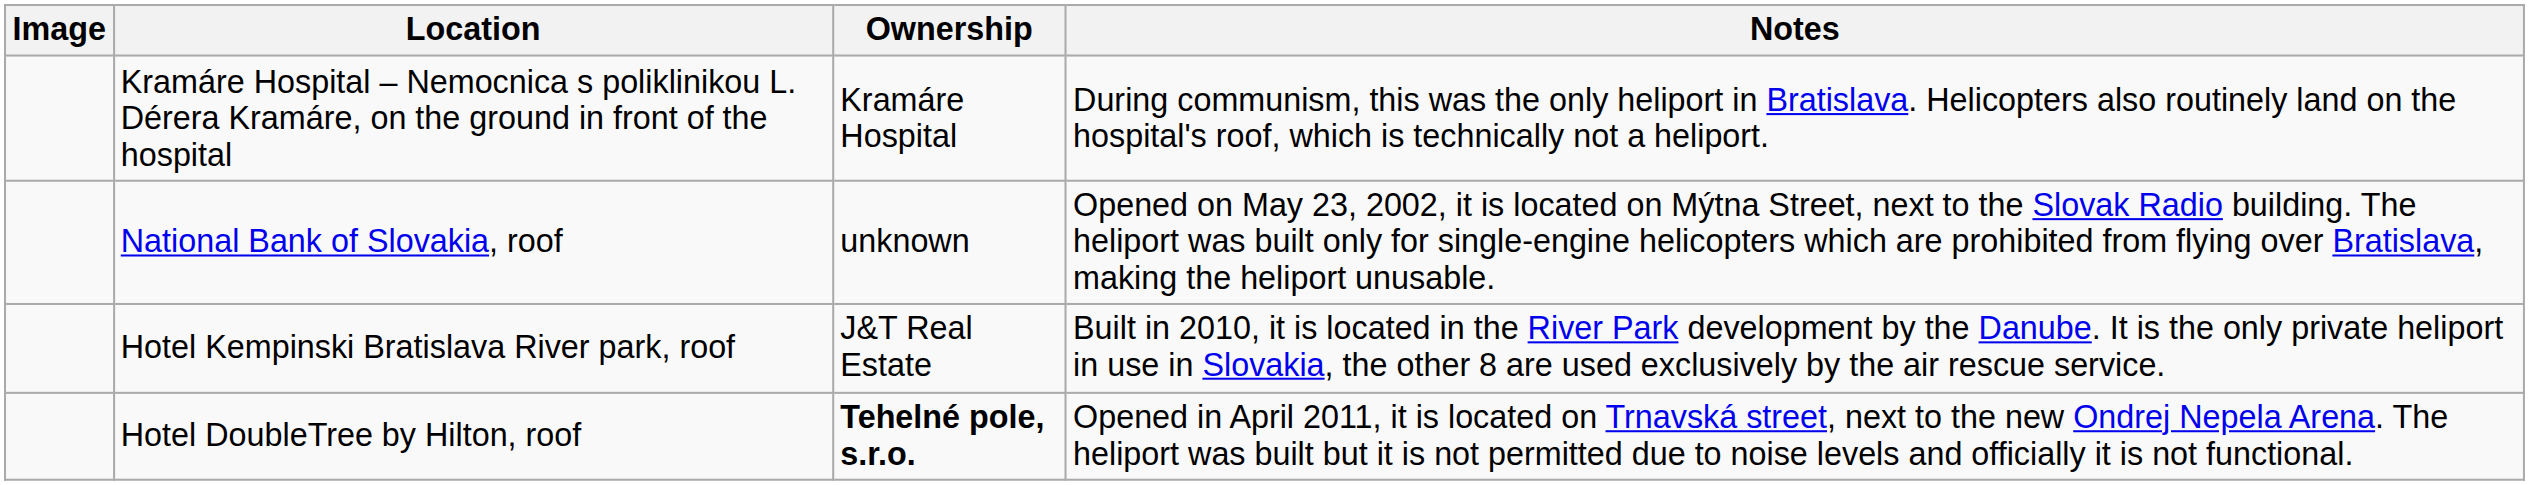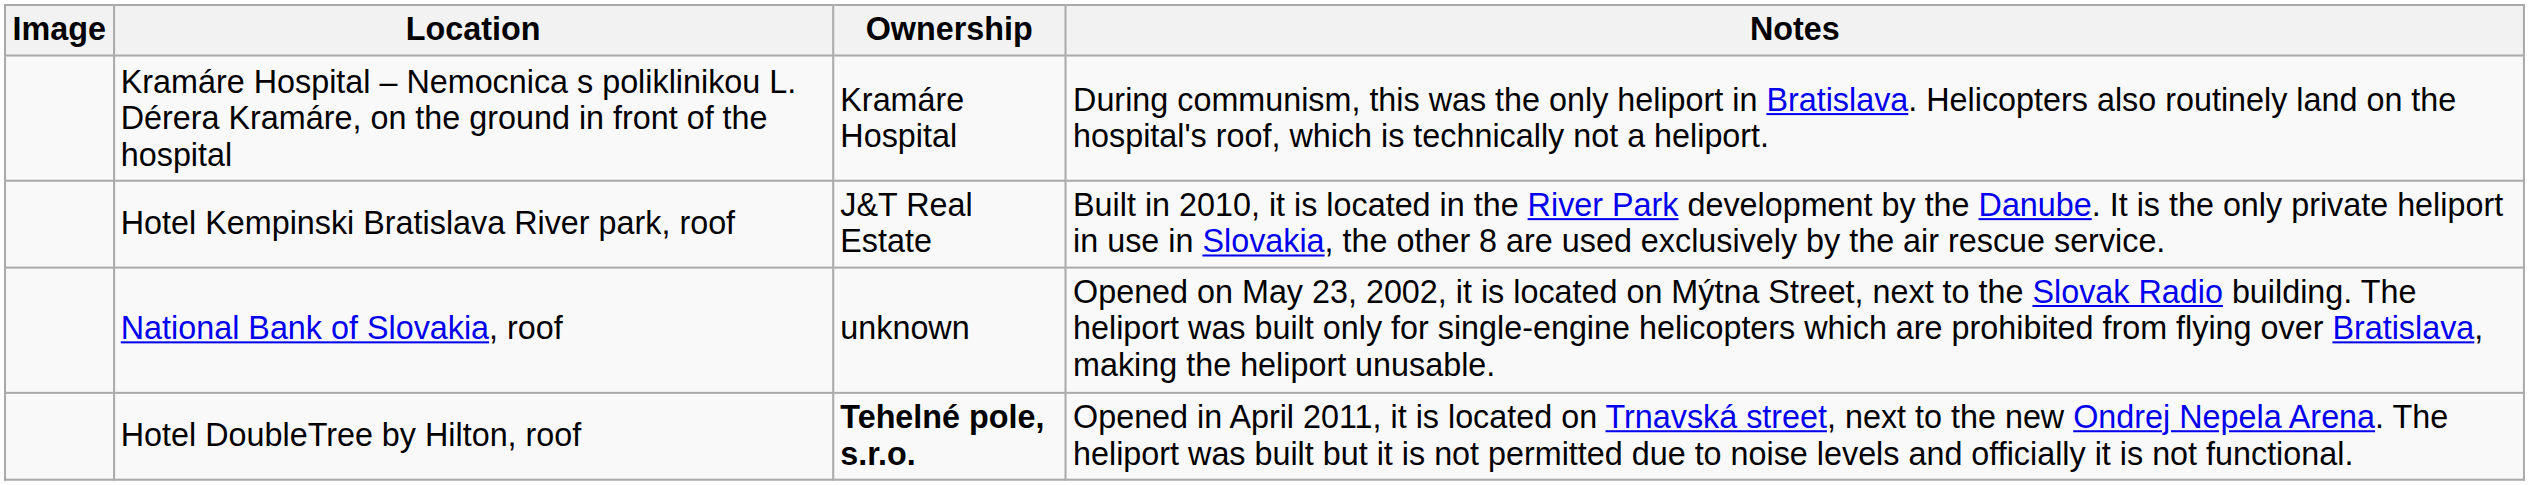rows swapped: Hotel Kempinski Bratislava River park, roof <-> National Bank of Slovakia, roof
